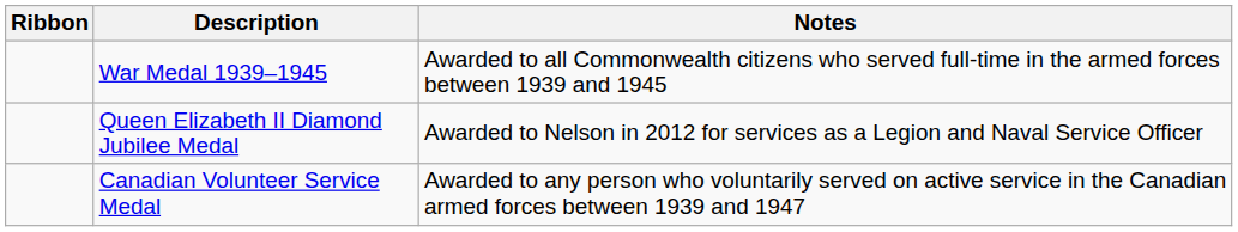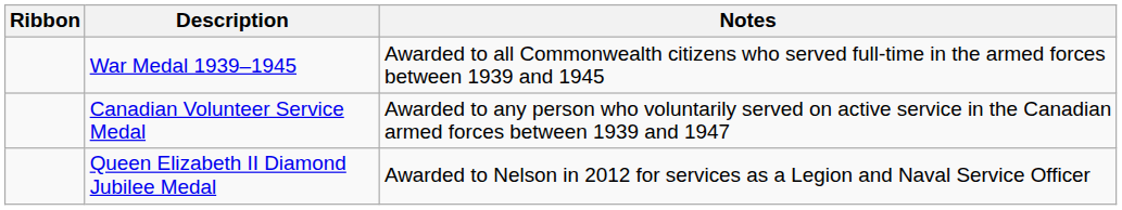rows swapped: Canadian Volunteer Service Medal <-> Queen Elizabeth II Diamond Jubilee Medal
